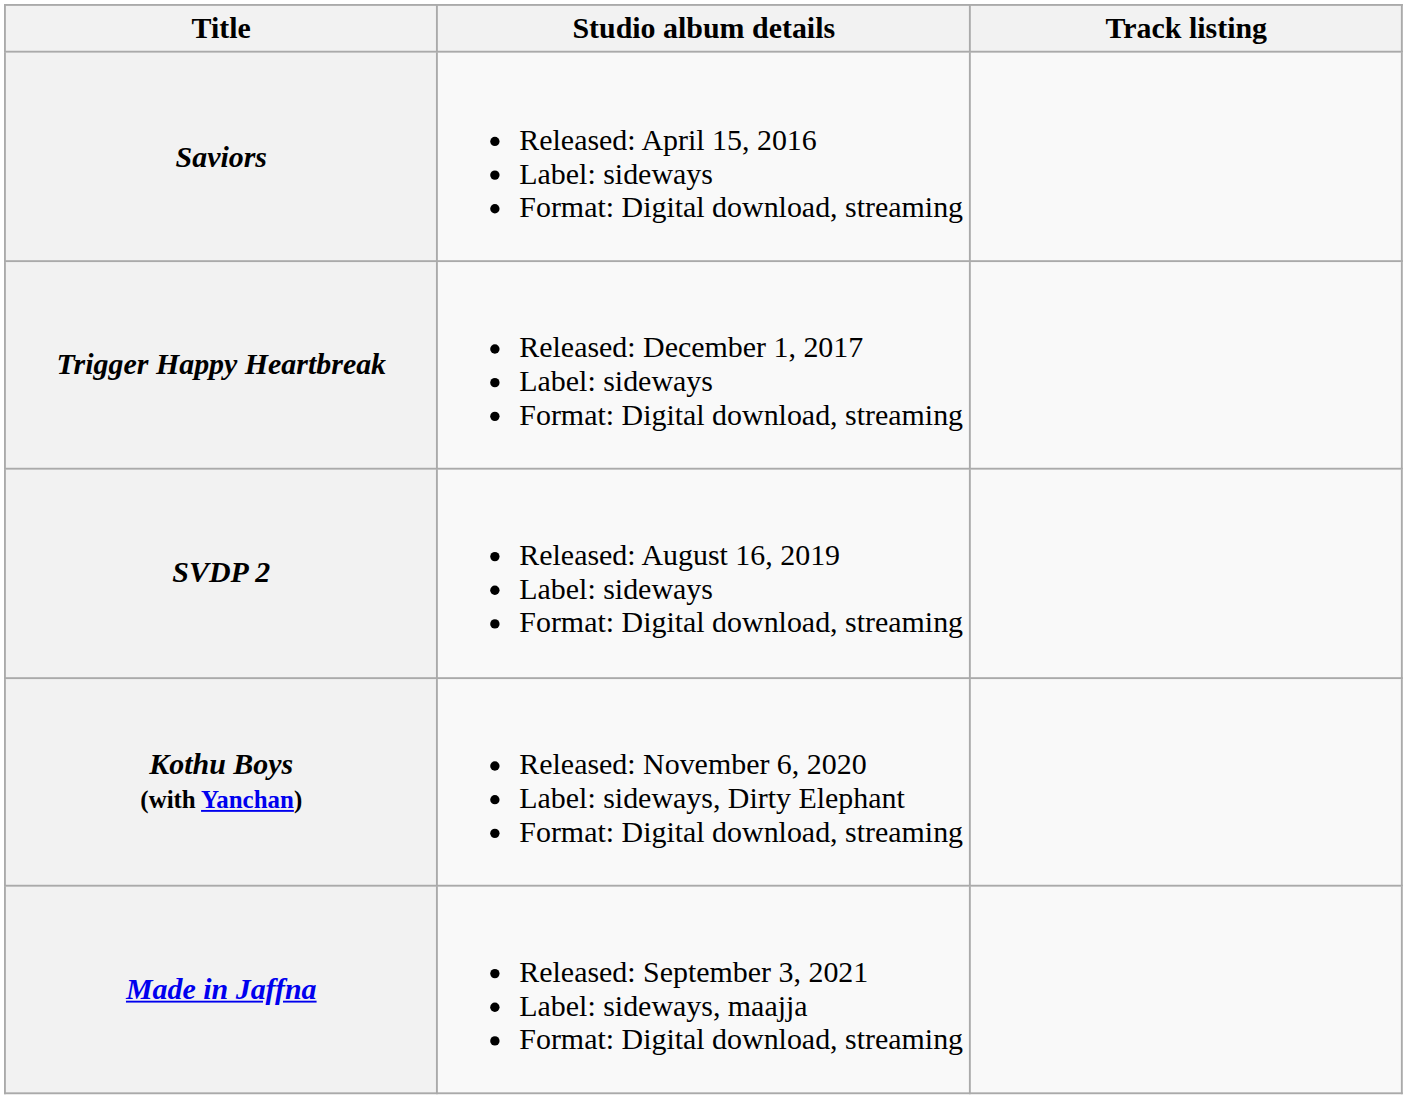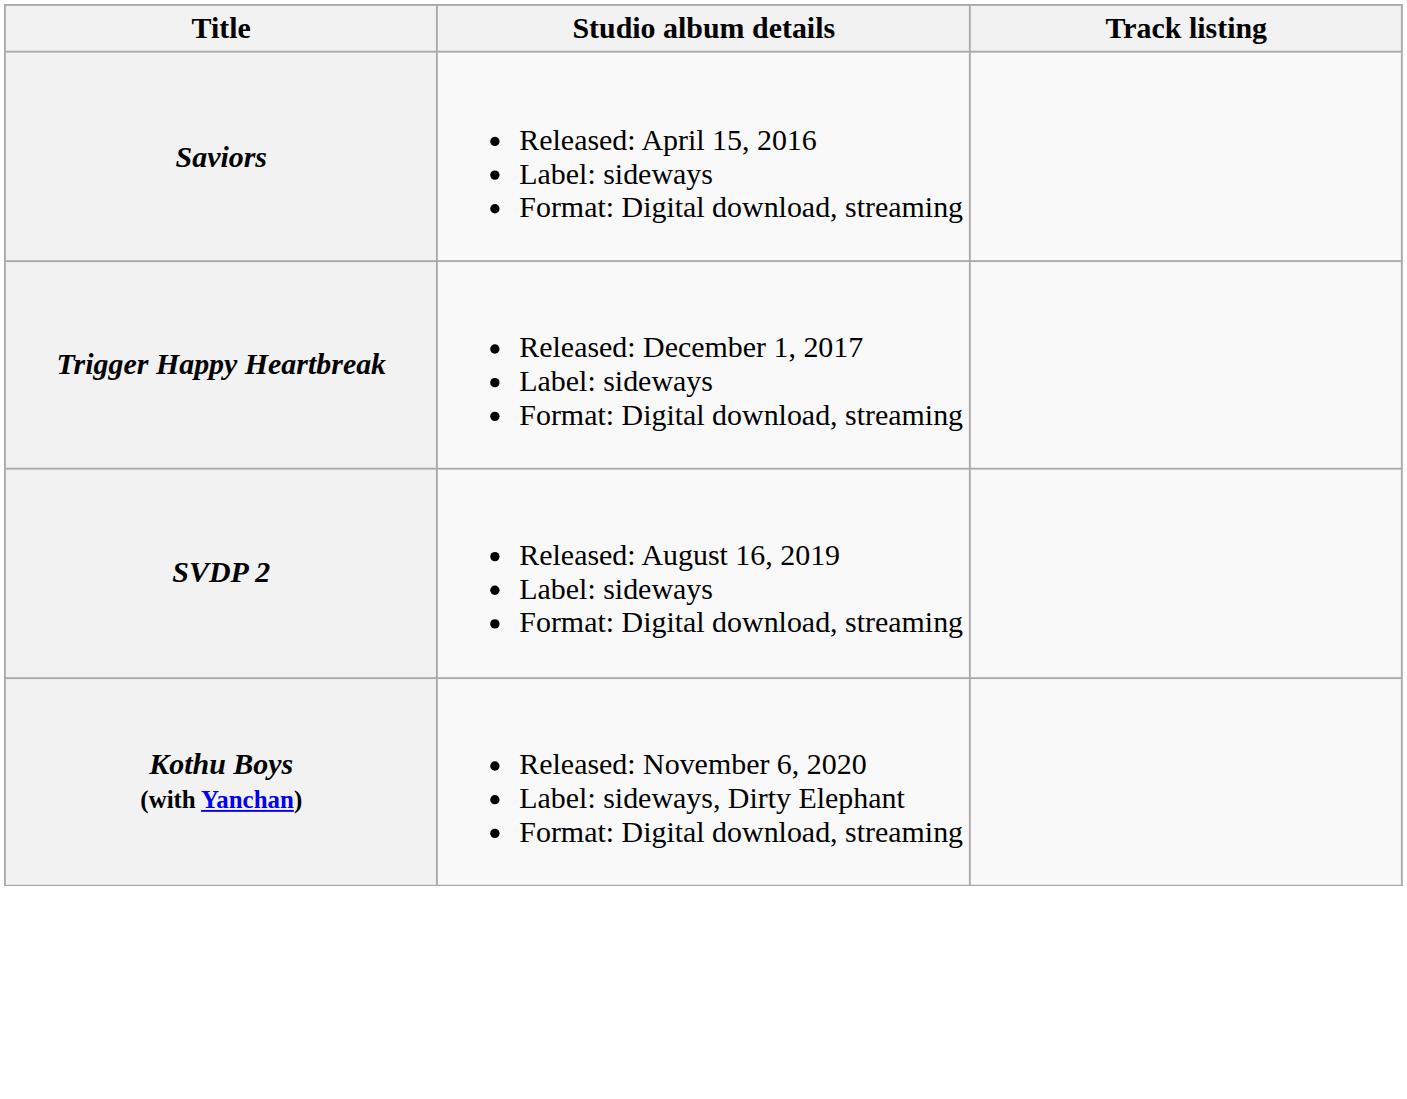- row: Made in Jaffna | Released: September 3, 2021 Label: sideways, maajja Format: Digital download, streaming
